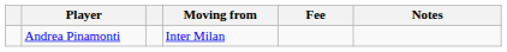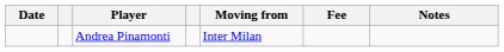+ column: Date
